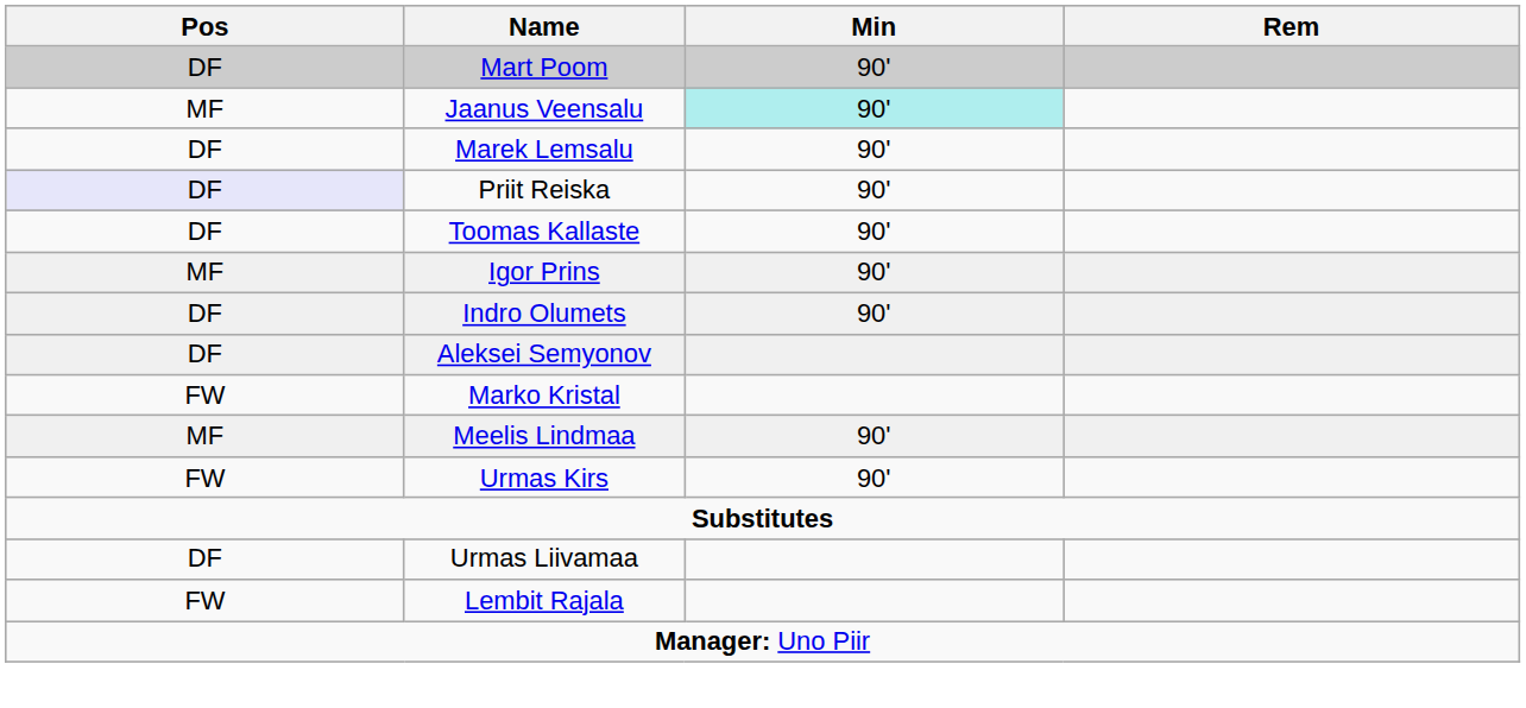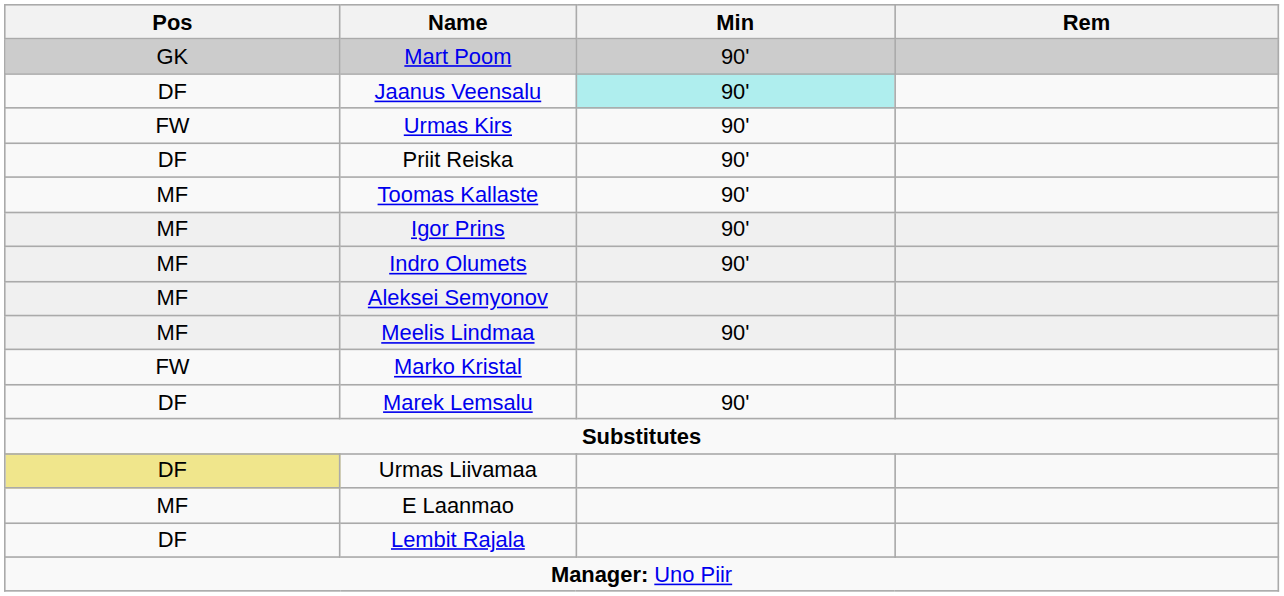Mart Poom | Pos: DF -> GK
Jaanus Veensalu | Pos: MF -> DF
rows swapped: Marek Lemsalu <-> Urmas Kirs
Priit Reiska | Pos: lavender background -> no background
Toomas Kallaste | Pos: DF -> MF
Indro Olumets | Pos: DF -> MF
Aleksei Semyonov | Pos: DF -> MF
rows swapped: Meelis Lindmaa <-> Marko Kristal
Urmas Liivamaa | Pos: no background -> khaki background
+ row: MF | E Laanmao
Lembit Rajala | Pos: FW -> DF
